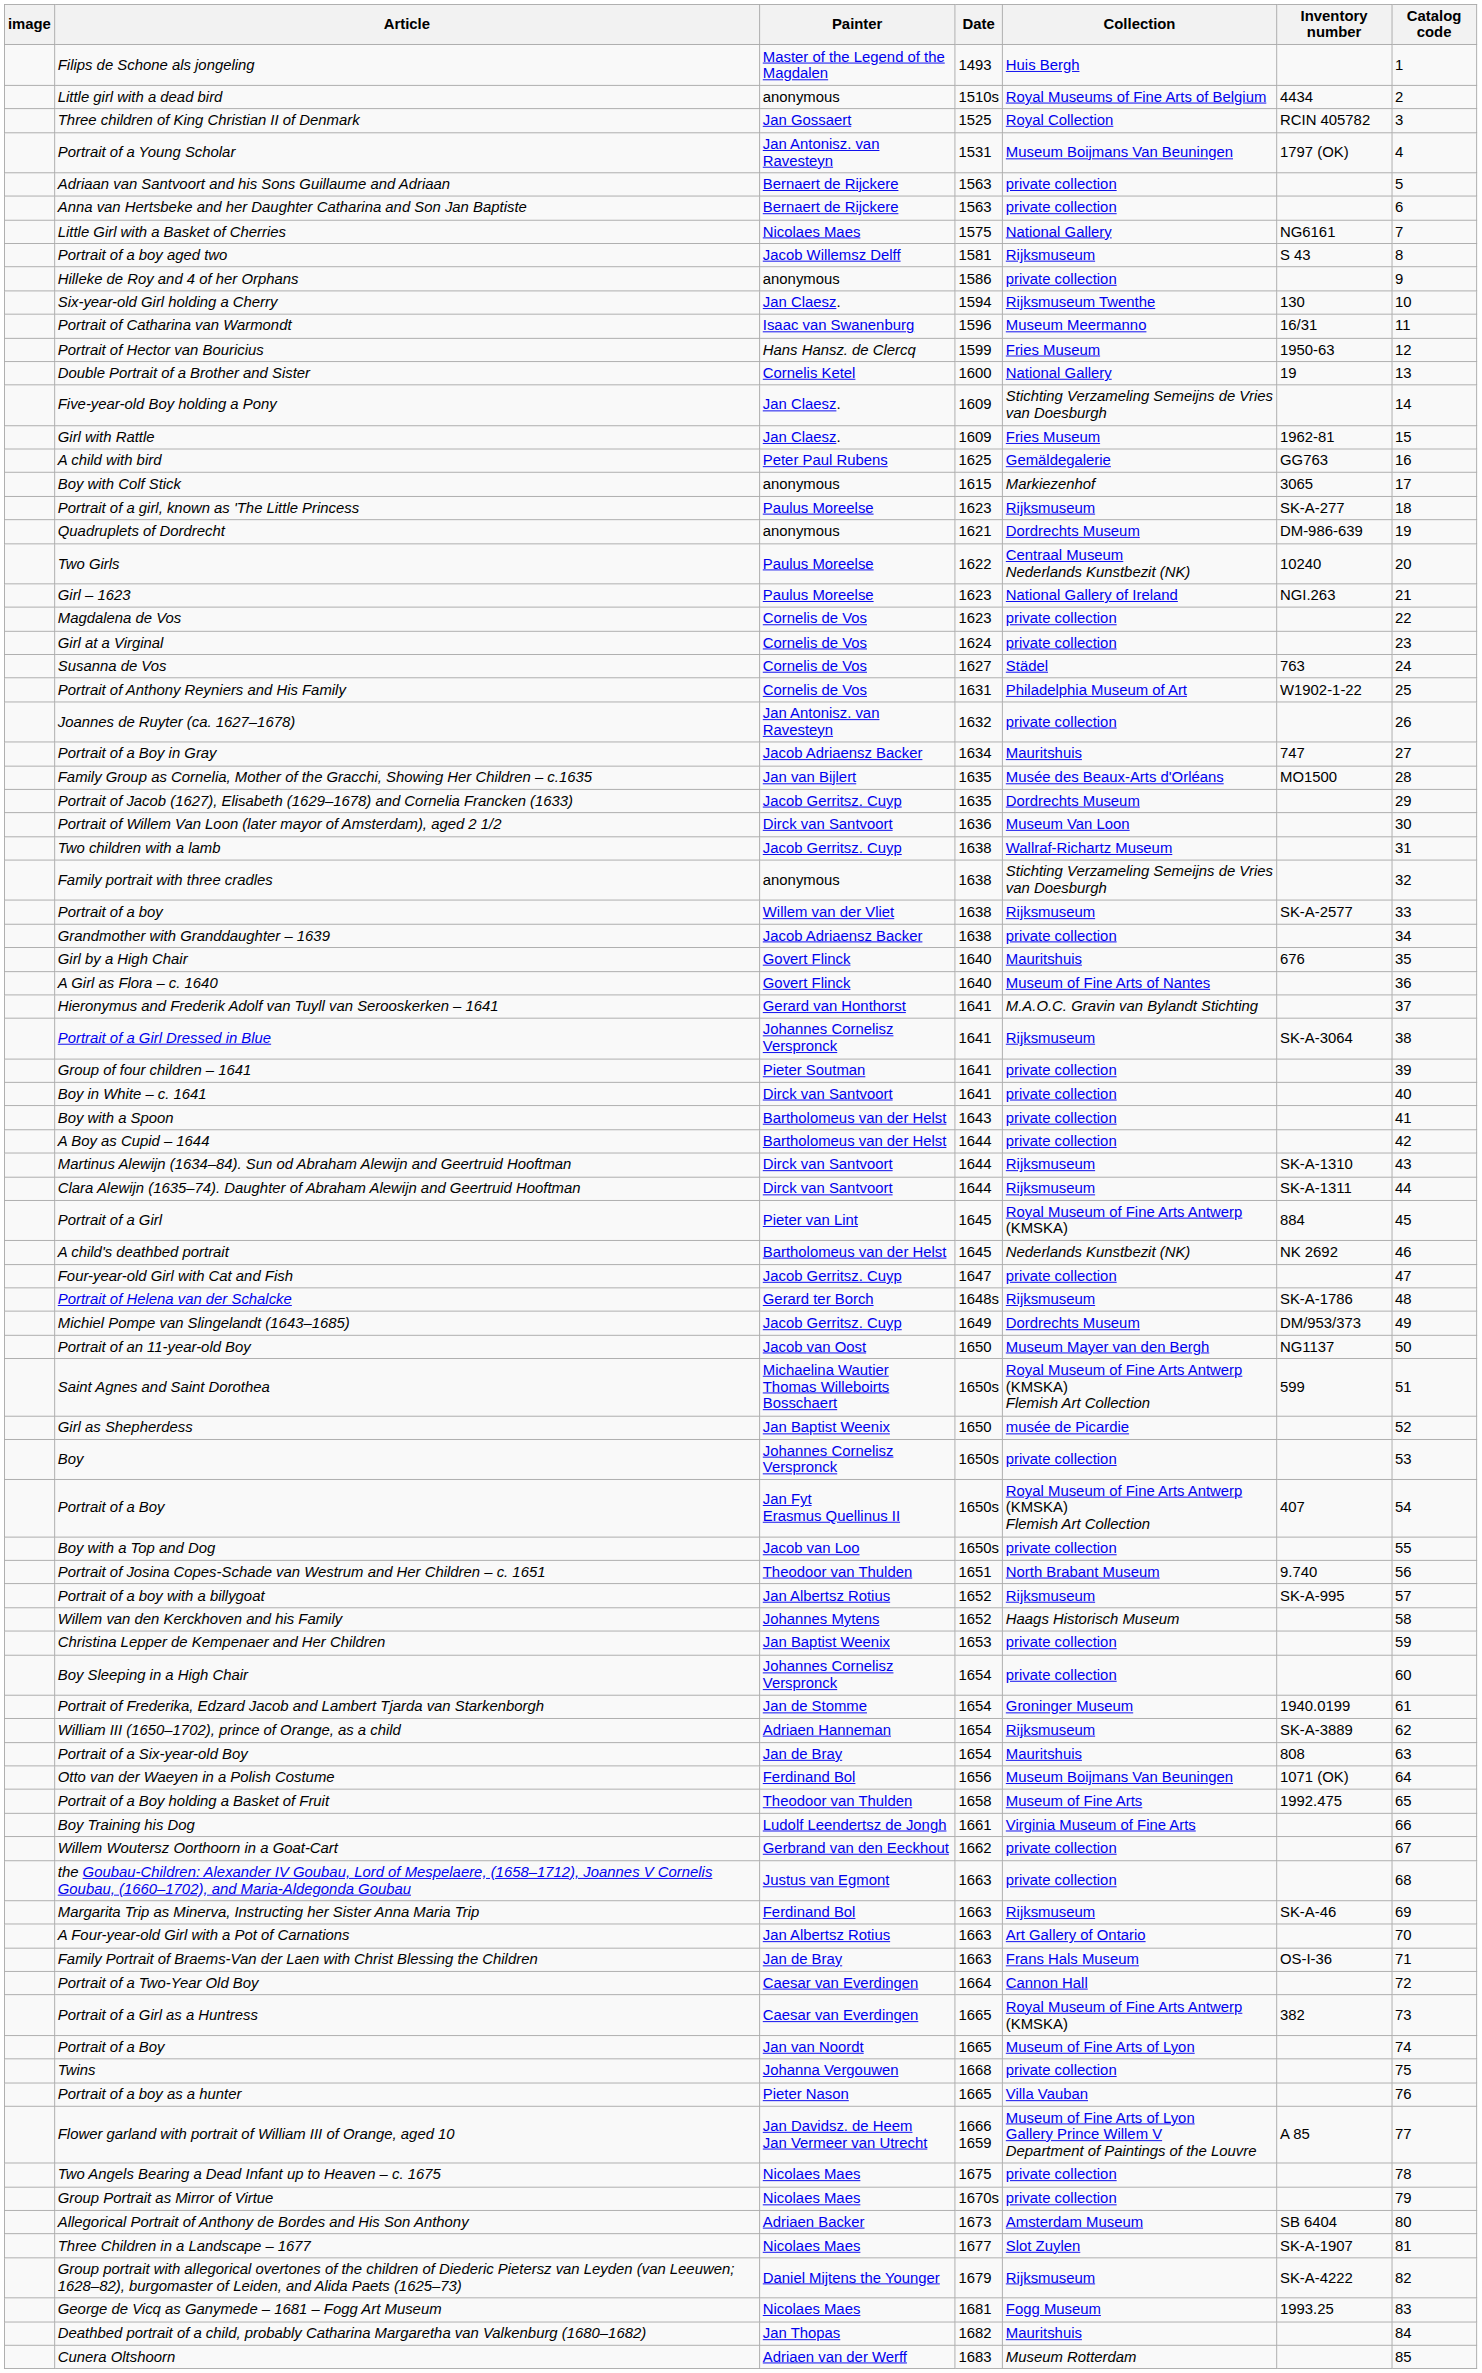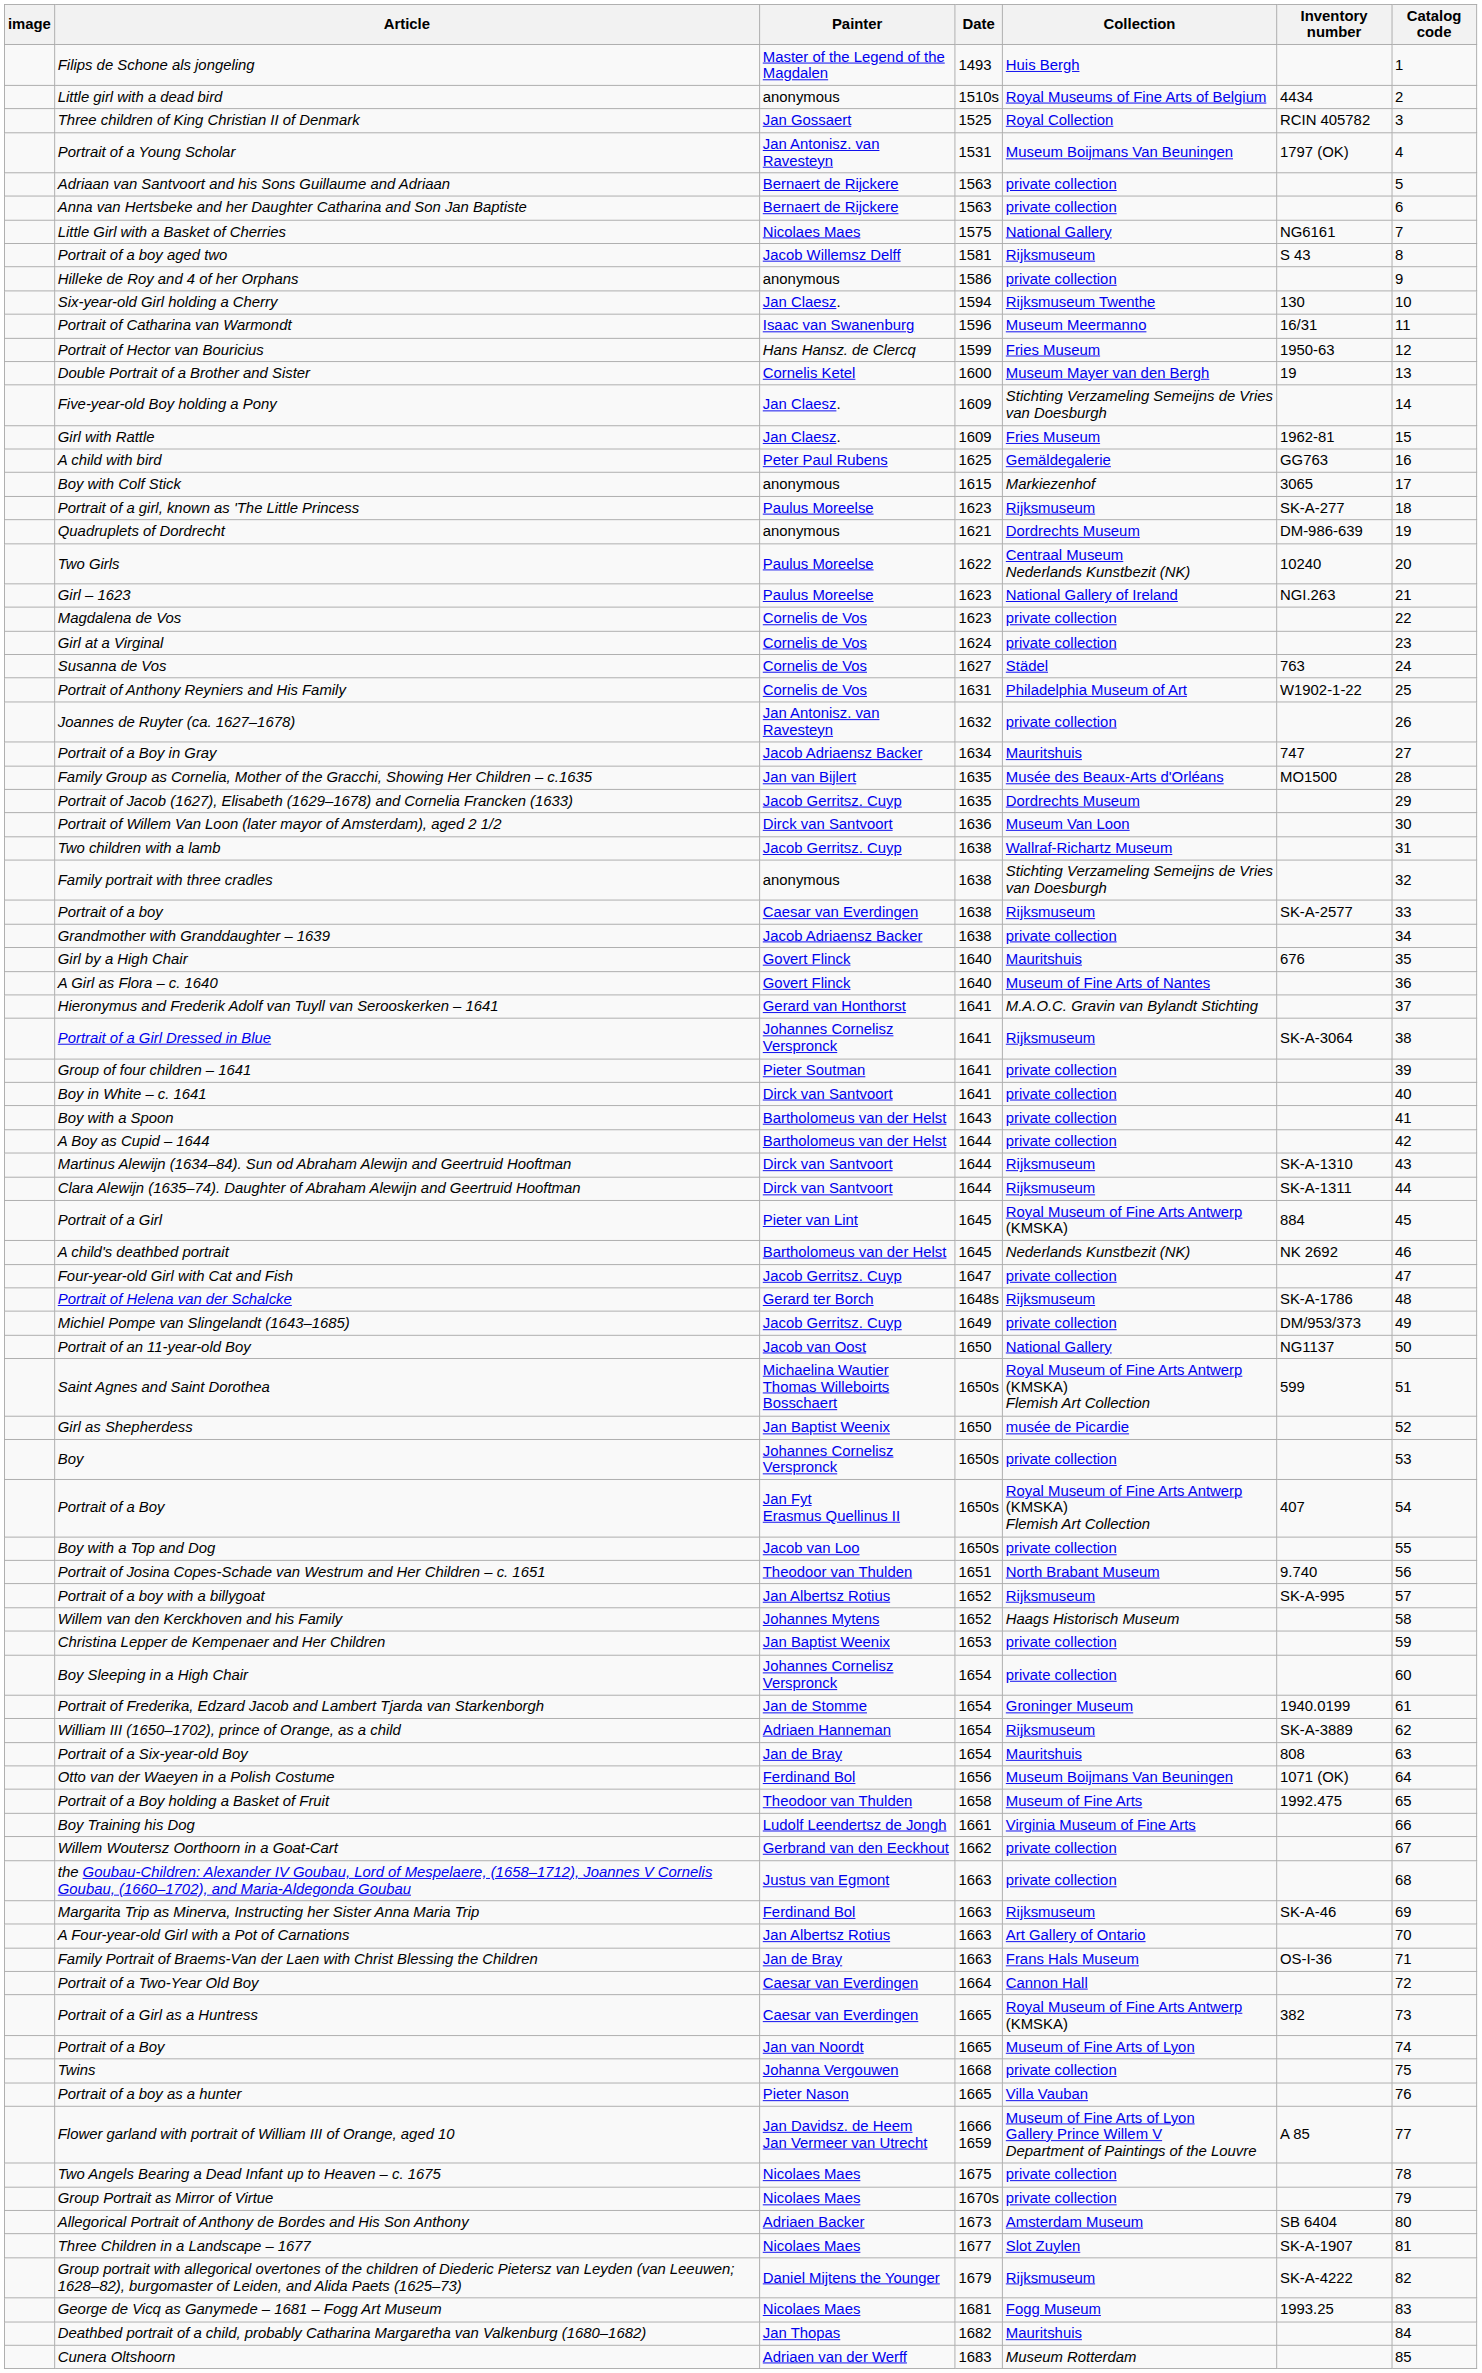Double Portrait of a Brother and Sister | Collection: National Gallery -> Museum Mayer van den Bergh
Portrait of a boy | Painter: Willem van der Vliet -> Caesar van Everdingen
Michiel Pompe van Slingelandt (1643–1685) | Collection: Dordrechts Museum -> private collection
Portrait of an 11-year-old Boy | Collection: Museum Mayer van den Bergh -> National Gallery
